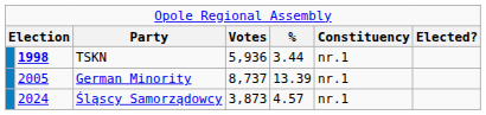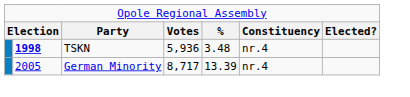TSKN | column 5: 3.44 -> 3.48
TSKN | column 6: nr.1 -> nr.4
German Minority | column 4: 8,737 -> 8,717
German Minority | column 6: nr.1 -> nr.4
- row: 2024 | Śląscy Samorządowcy | 3,873 | 4.57 | nr.1
